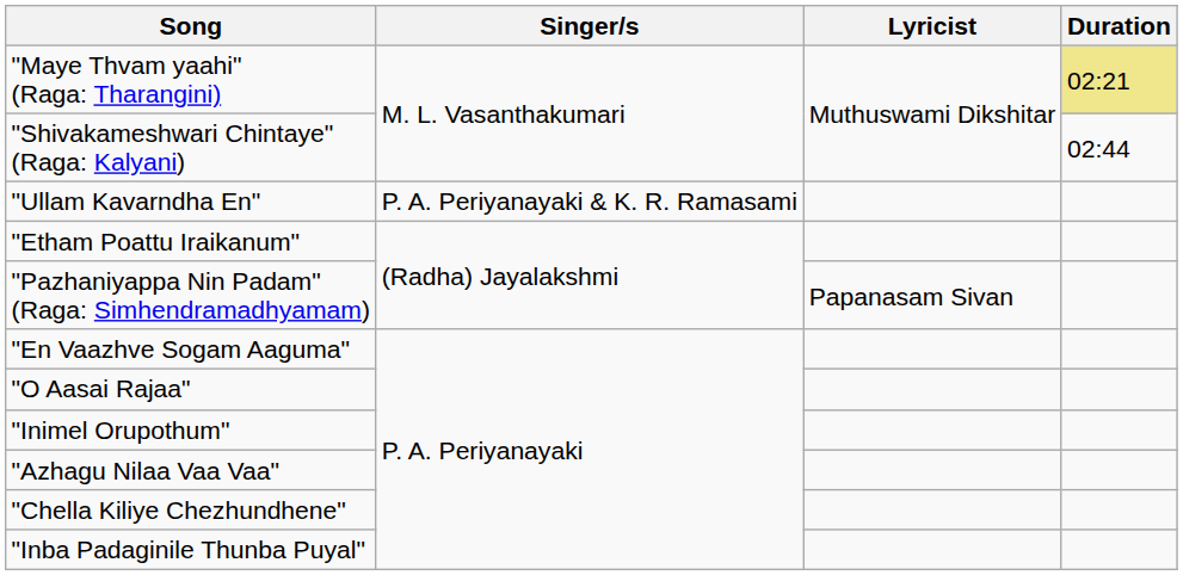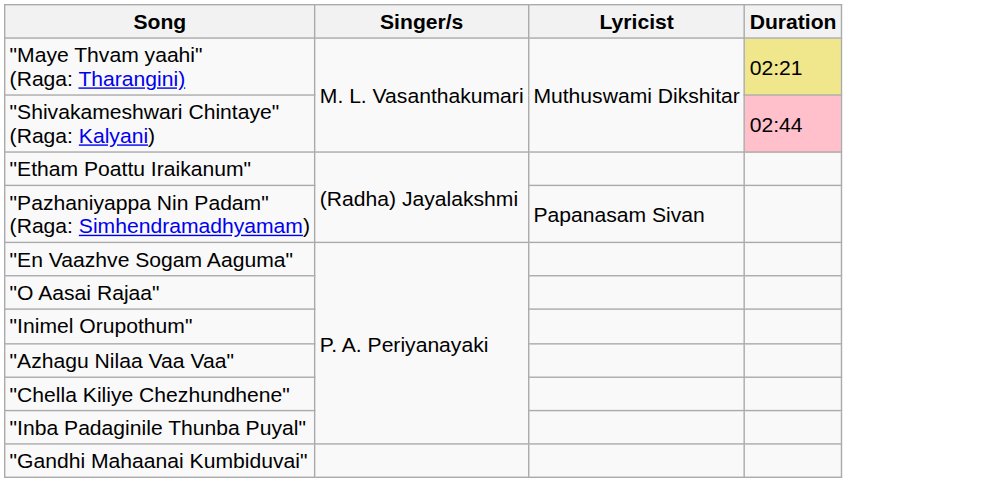"Shivakameshwari Chintaye" (Raga: Kalyani) | Duration: no background -> pink background
- row: "Ullam Kavarndha En" | P. A. Periyanayaki & K. R. Ramasami
+ row: "Gandhi Mahaanai Kumbiduvai"
